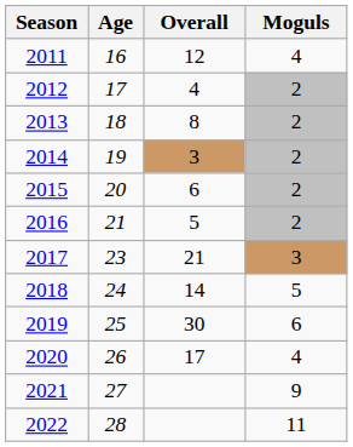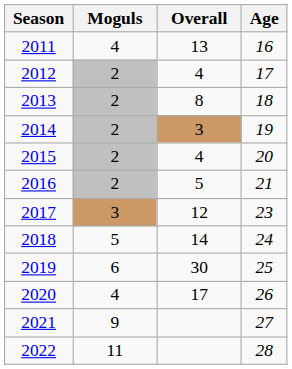columns swapped: Age <-> Moguls
2011 | Overall: 12 -> 13
2015 | Overall: 6 -> 4
2017 | Overall: 21 -> 12
